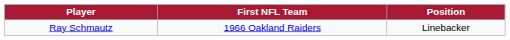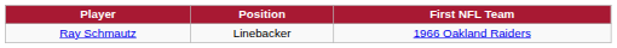columns swapped: Position <-> First NFL Team
